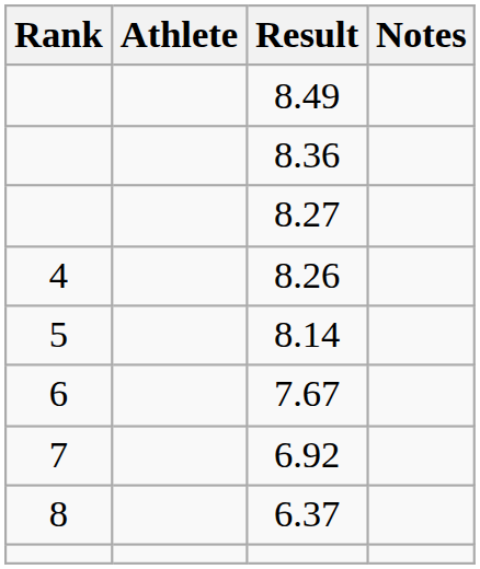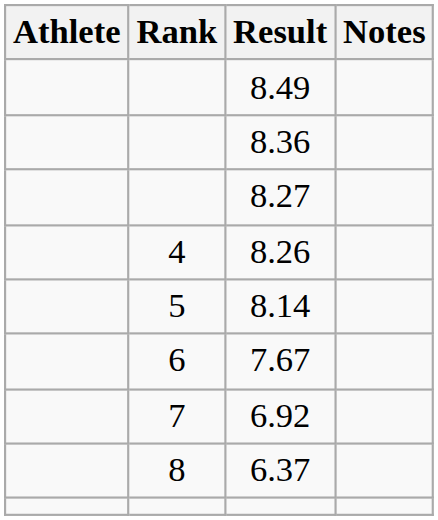columns swapped: Rank <-> Athlete
